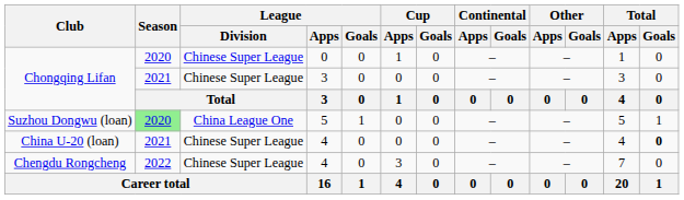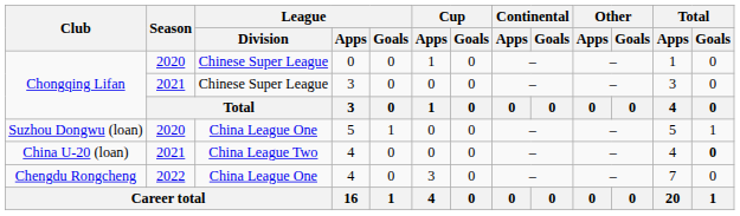Suzhou Dongwu (loan) | Season: lightgreen background -> no background
China U-20 (loan) | League / Division: Chinese Super League -> China League Two
Chengdu Rongcheng | League / Division: Chinese Super League -> China League One
